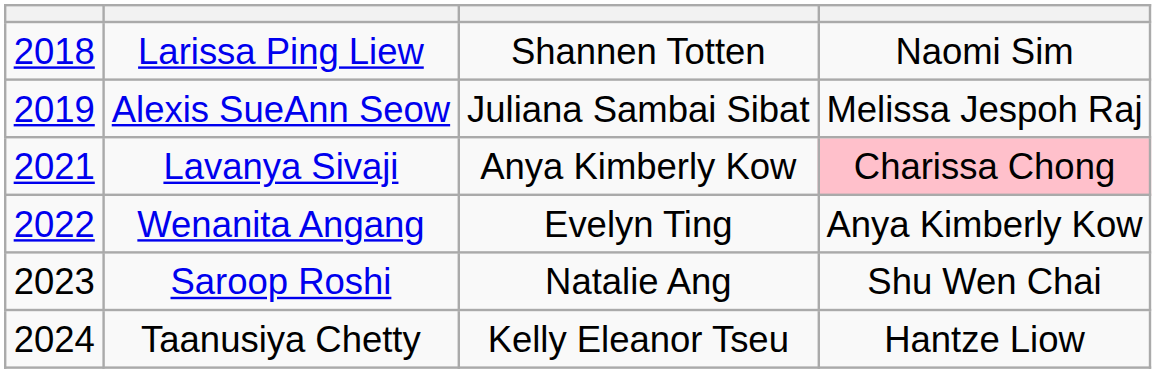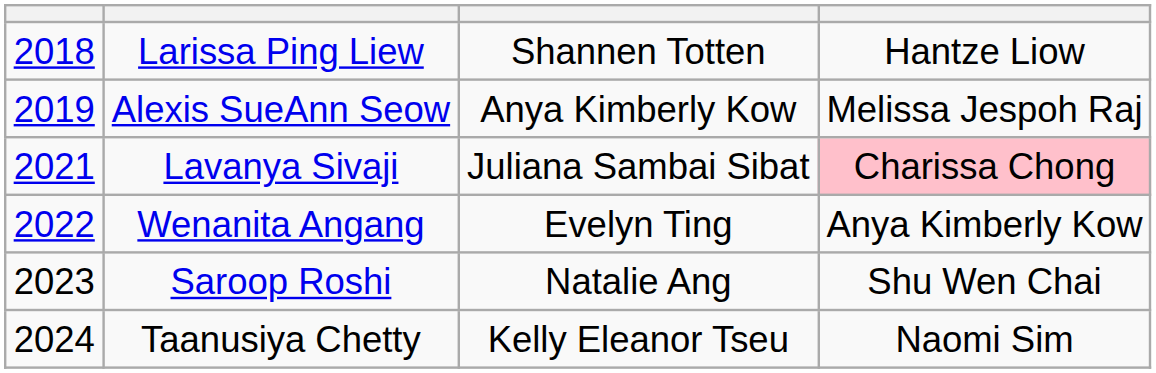Larissa Ping Liew | column 4: Naomi Sim -> Hantze Liow
Alexis SueAnn Seow | column 3: Juliana Sambai Sibat -> Anya Kimberly Kow
Lavanya Sivaji | column 3: Anya Kimberly Kow -> Juliana Sambai Sibat
Taanusiya Chetty | column 4: Hantze Liow -> Naomi Sim
